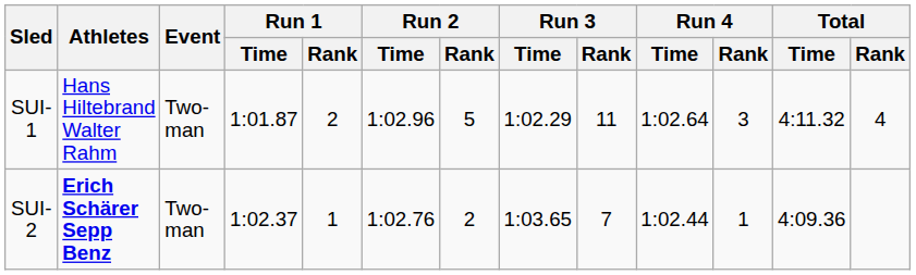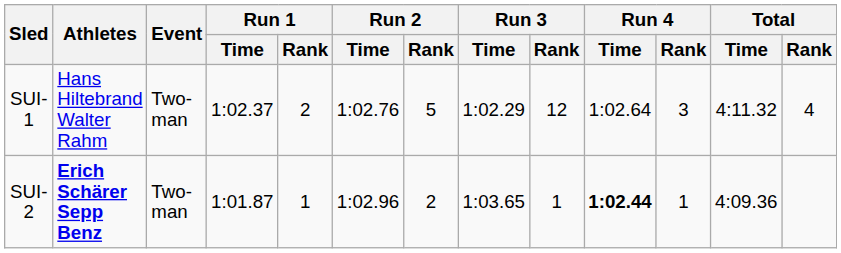SUI-1 | Run 1 / Time: 1:01.87 -> 1:02.37
SUI-1 | Run 2 / Time: 1:02.96 -> 1:02.76
SUI-1 | Run 3 / Rank: 11 -> 12
SUI-2 | Run 1 / Time: 1:02.37 -> 1:01.87
SUI-2 | Run 2 / Time: 1:02.76 -> 1:02.96
SUI-2 | Run 3 / Rank: 7 -> 1
SUI-2 | Run 4 / Time: normal -> bold
